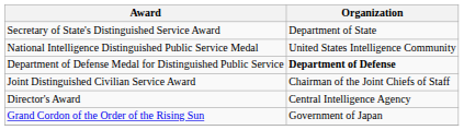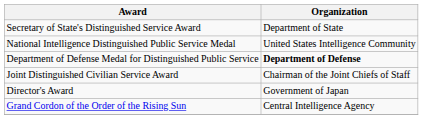Director's Award | Organization: Central Intelligence Agency -> Government of Japan
Grand Cordon of the Order of the Rising Sun | Organization: Government of Japan -> Central Intelligence Agency
